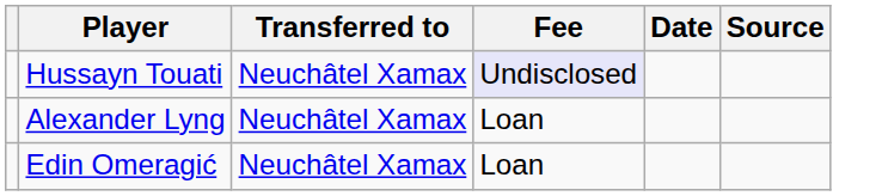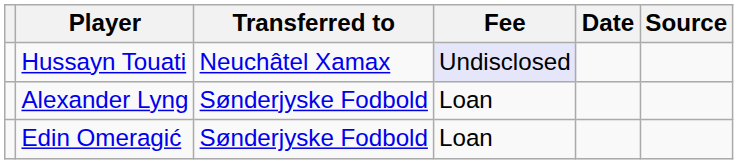Alexander Lyng | Transferred to: Neuchâtel Xamax -> Sønderjyske Fodbold
Edin Omeragić | Transferred to: Neuchâtel Xamax -> Sønderjyske Fodbold
